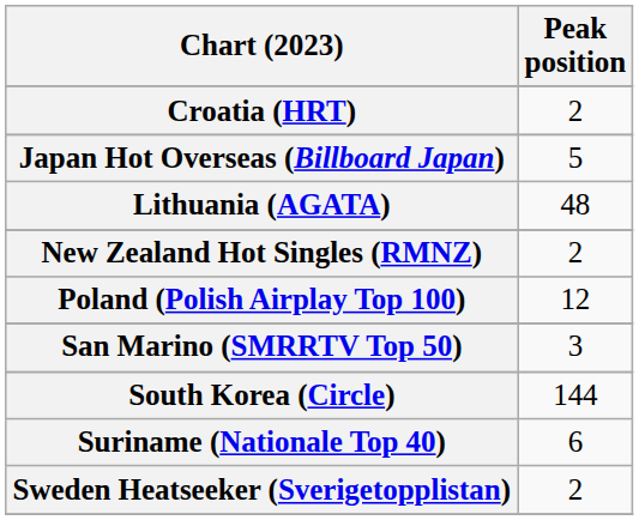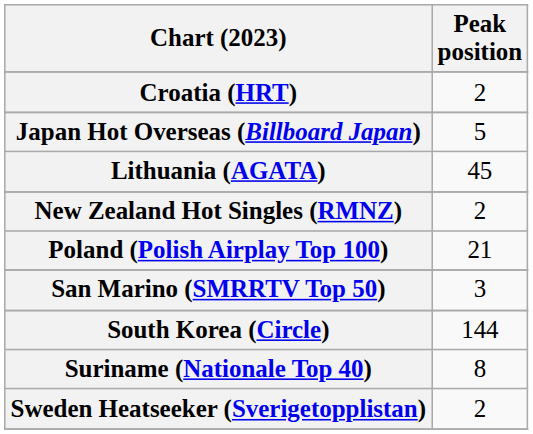Lithuania (AGATA) | Peak position: 48 -> 45
Poland (Polish Airplay Top 100) | Peak position: 12 -> 21
Suriname (Nationale Top 40) | Peak position: 6 -> 8
